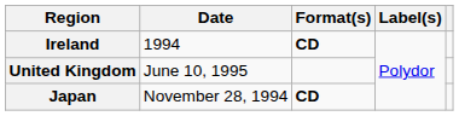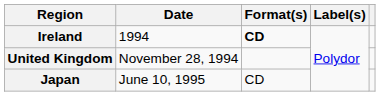United Kingdom | Date: June 10, 1995 -> November 28, 1994
Japan | Date: November 28, 1994 -> June 10, 1995
Japan | Format(s): bold -> normal
